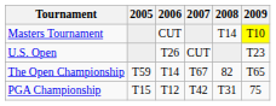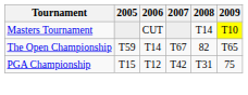- row: U.S. Open | T26 | CUT | T23
